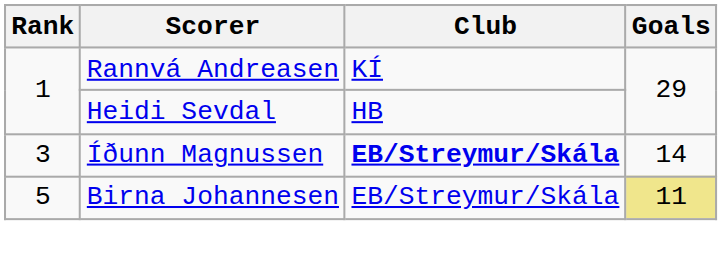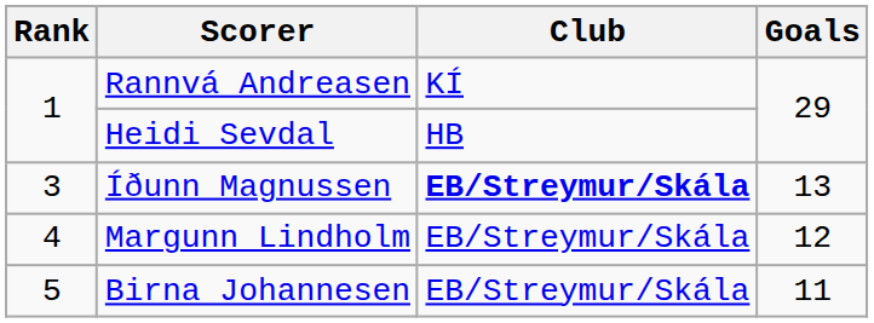Íðunn Magnussen | Goals: 14 -> 13
+ row: 4 | Margunn Lindholm | EB/Streymur/Skála | 12
Birna Johannesen | Goals: khaki background -> no background
